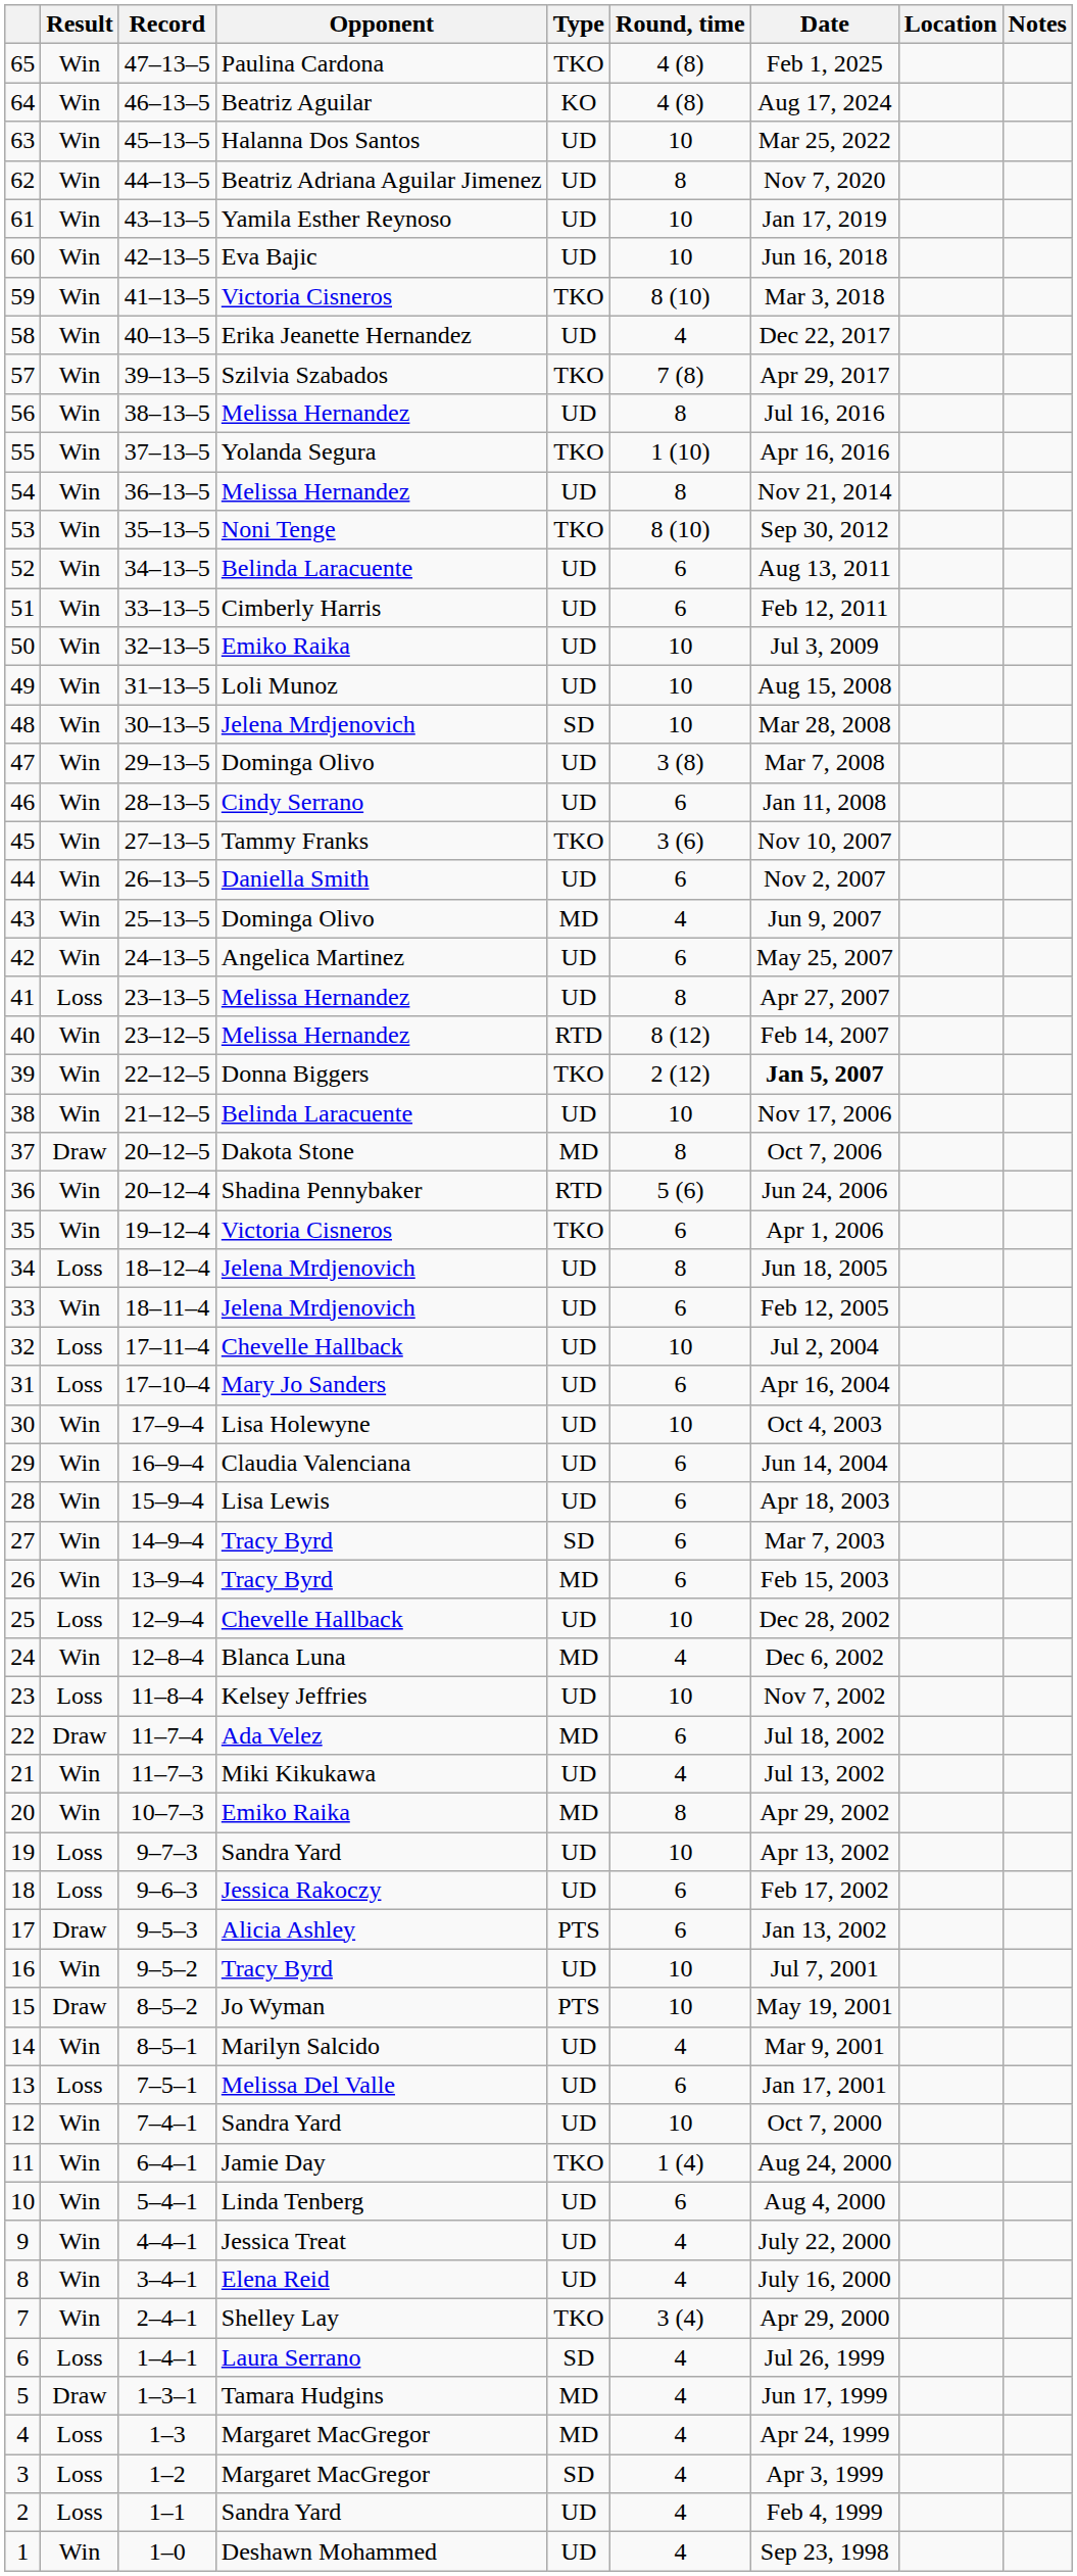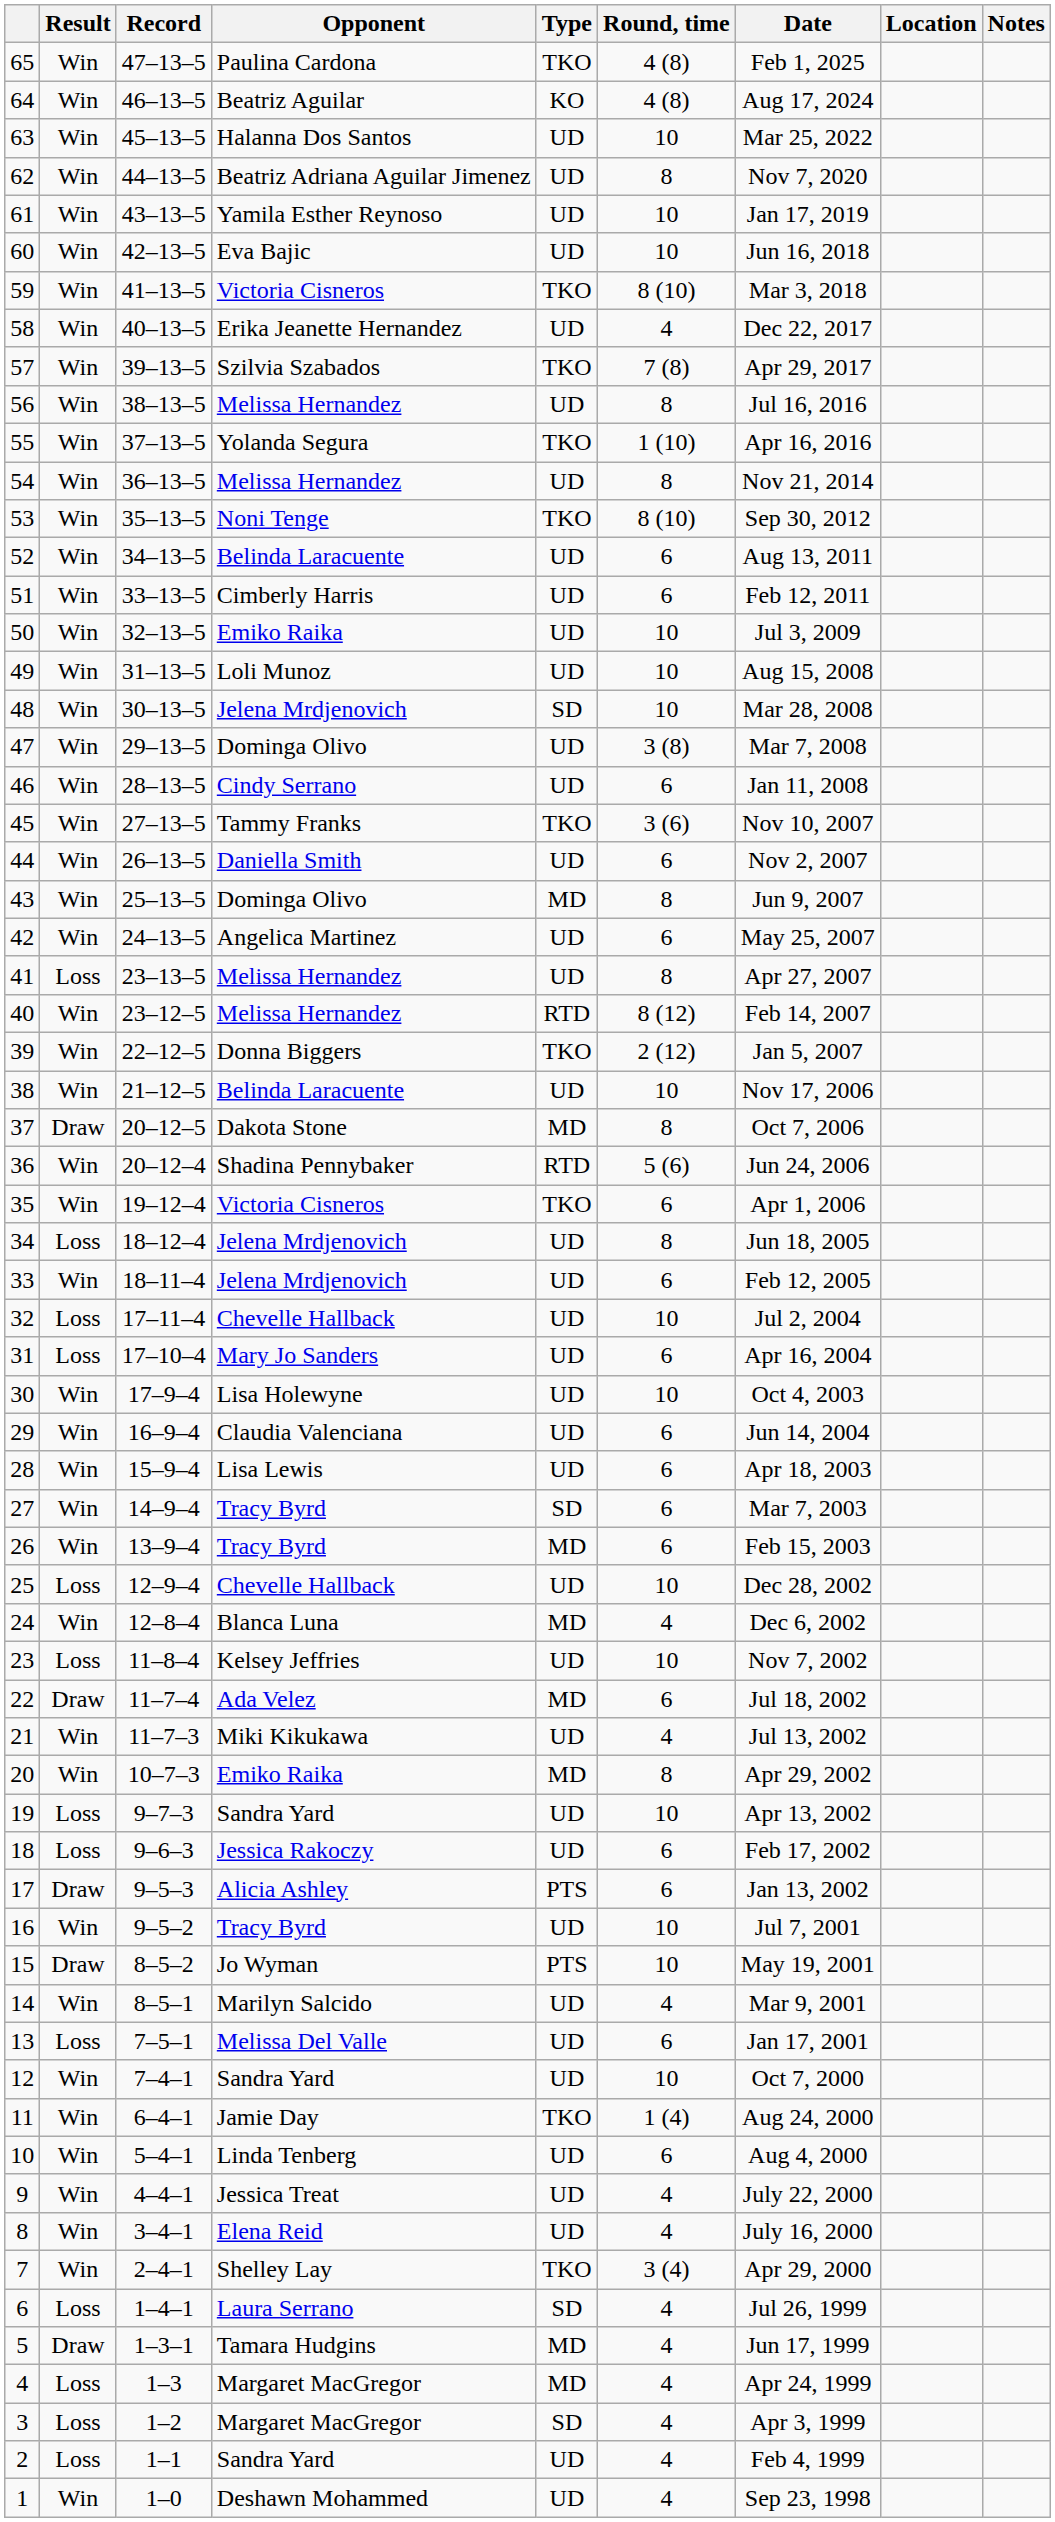43 | Round, time: 4 -> 8
39 | Date: bold -> normal
